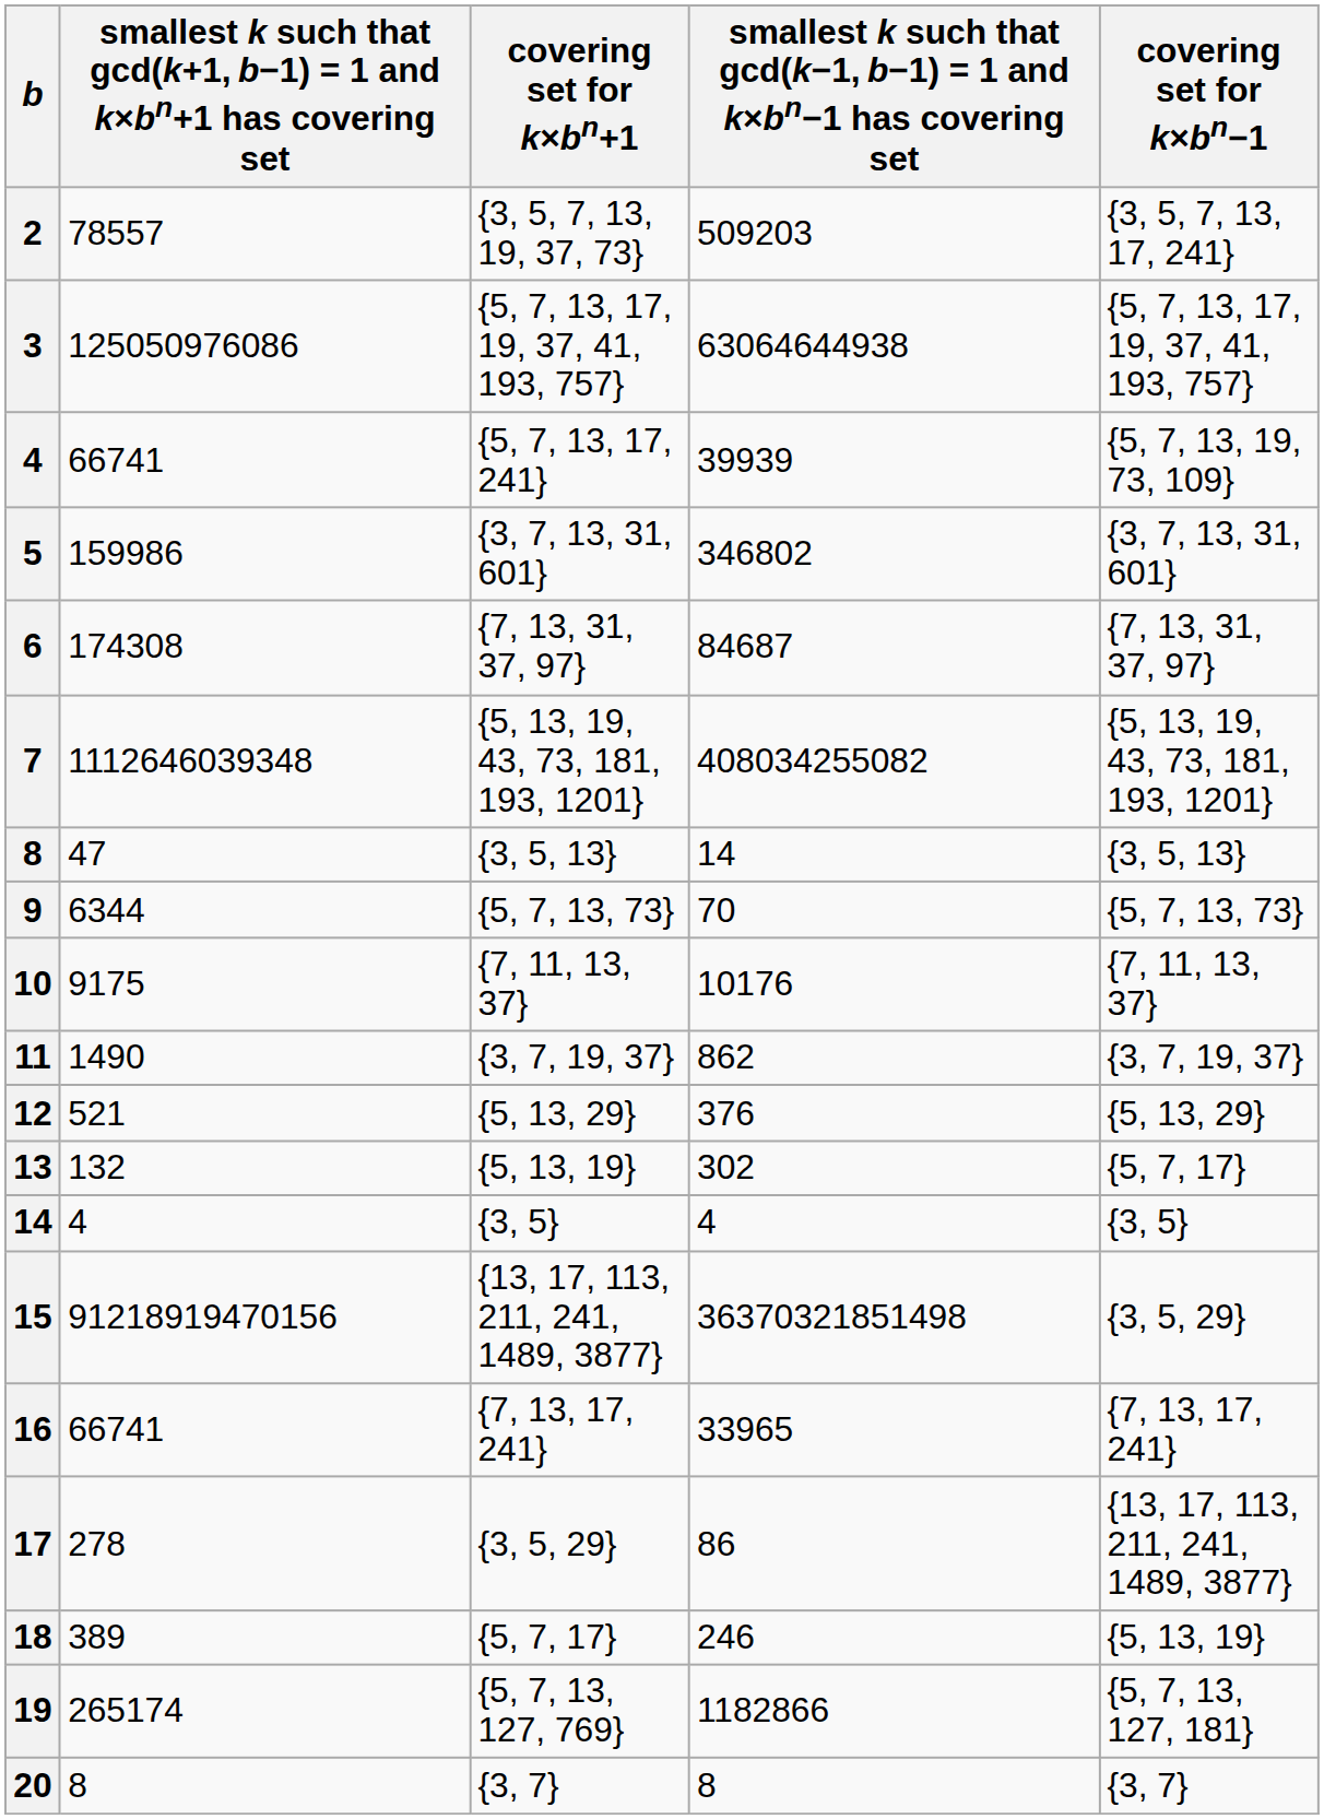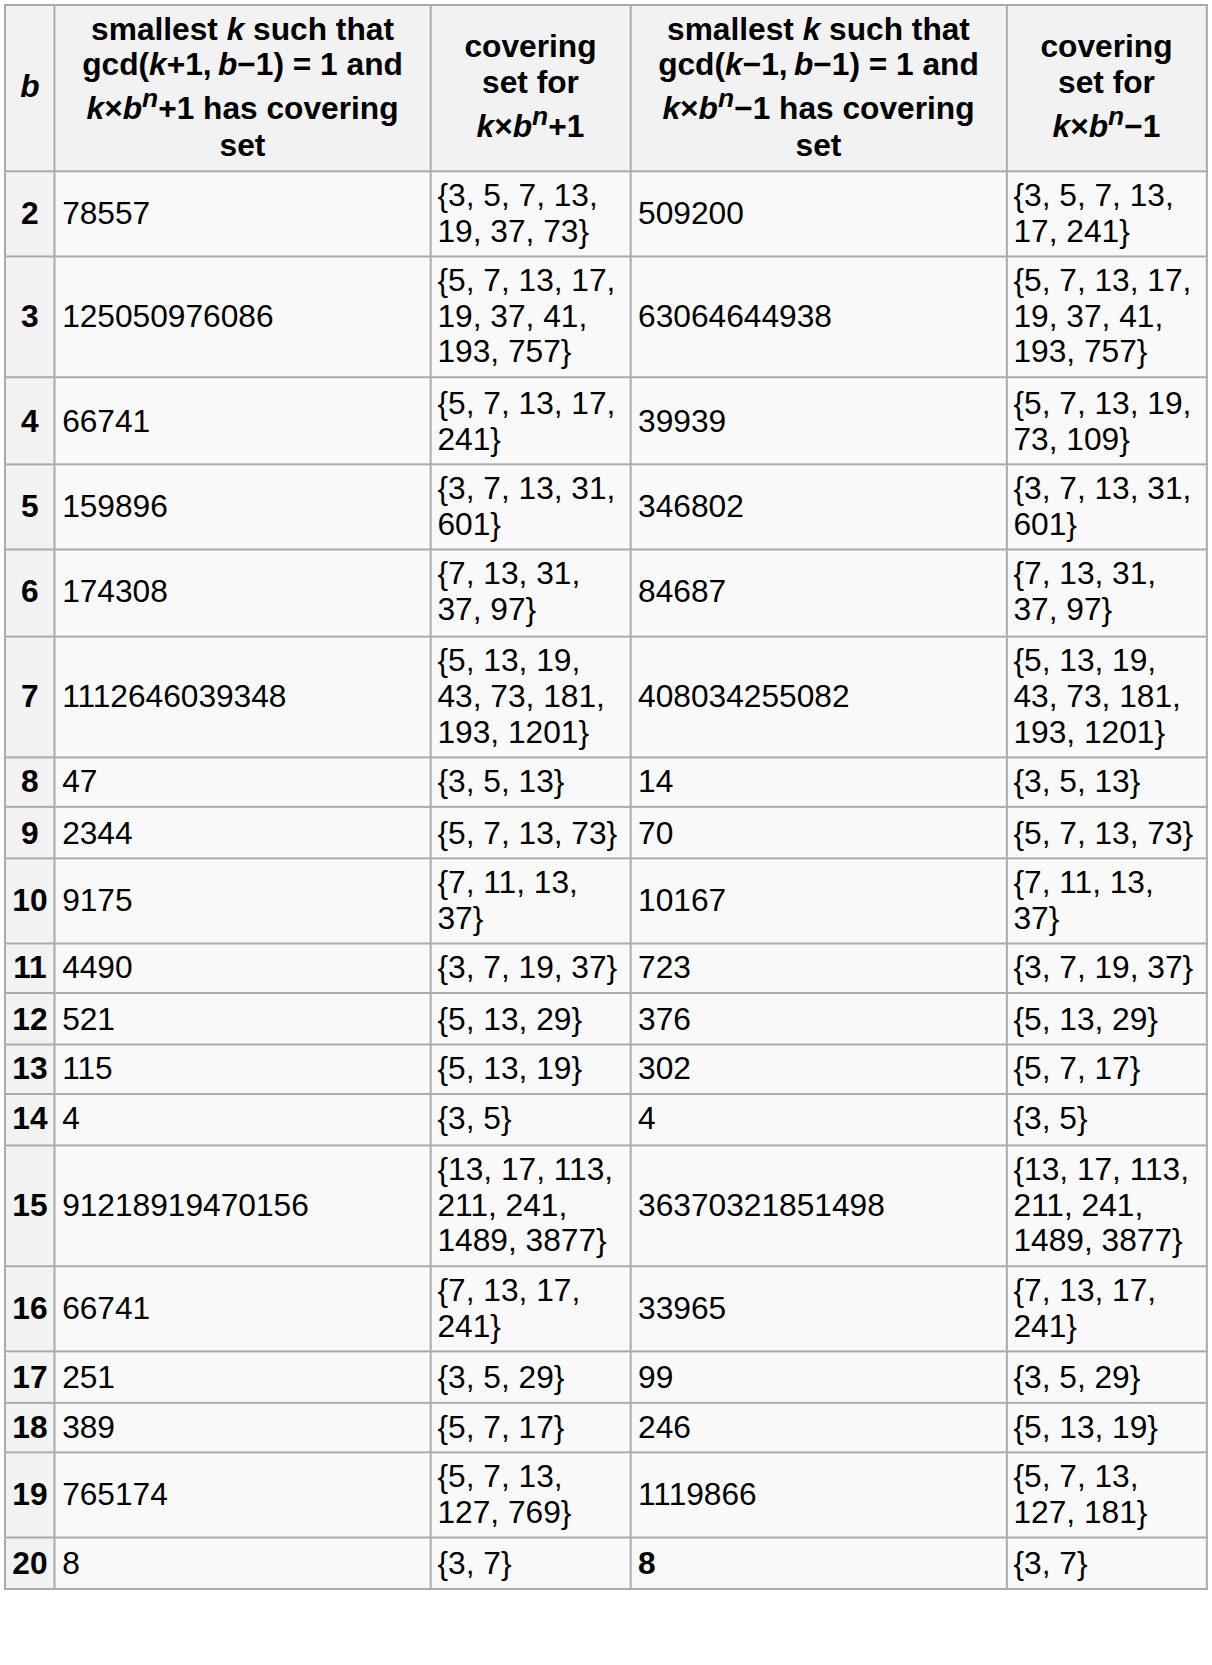2 | column 4: 509203 -> 509200
5 | column 2: 159986 -> 159896
9 | column 2: 6344 -> 2344
10 | column 4: 10176 -> 10167
11 | column 2: 1490 -> 4490
11 | column 4: 862 -> 723
13 | column 2: 132 -> 115
15 | covering set for k×bn−1: {3, 5, 29} -> {13, 17, 113, 211, 241, 1489, 3877}
17 | column 2: 278 -> 251
17 | column 4: 86 -> 99
17 | covering set for k×bn−1: {13, 17, 113, 211, 241, 1489, 3877} -> {3, 5, 29}
19 | column 2: 265174 -> 765174
19 | column 4: 1182866 -> 1119866
20 | column 4: normal -> bold
